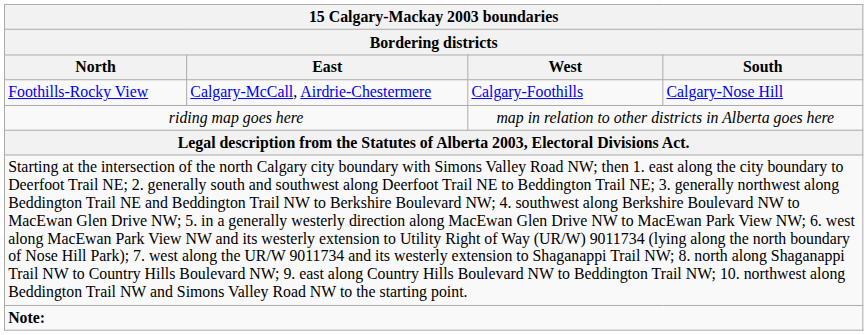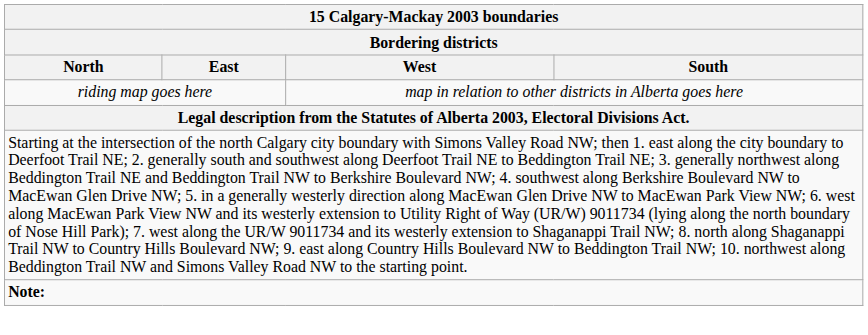- row: Foothills-Rocky View | Calgary-McCall, Airdrie-Chestermere | Calgary-Foothills | Calgary-Nose Hill
